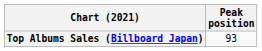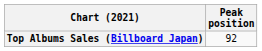Top Albums Sales (Billboard Japan) | Peak position: 93 -> 92
